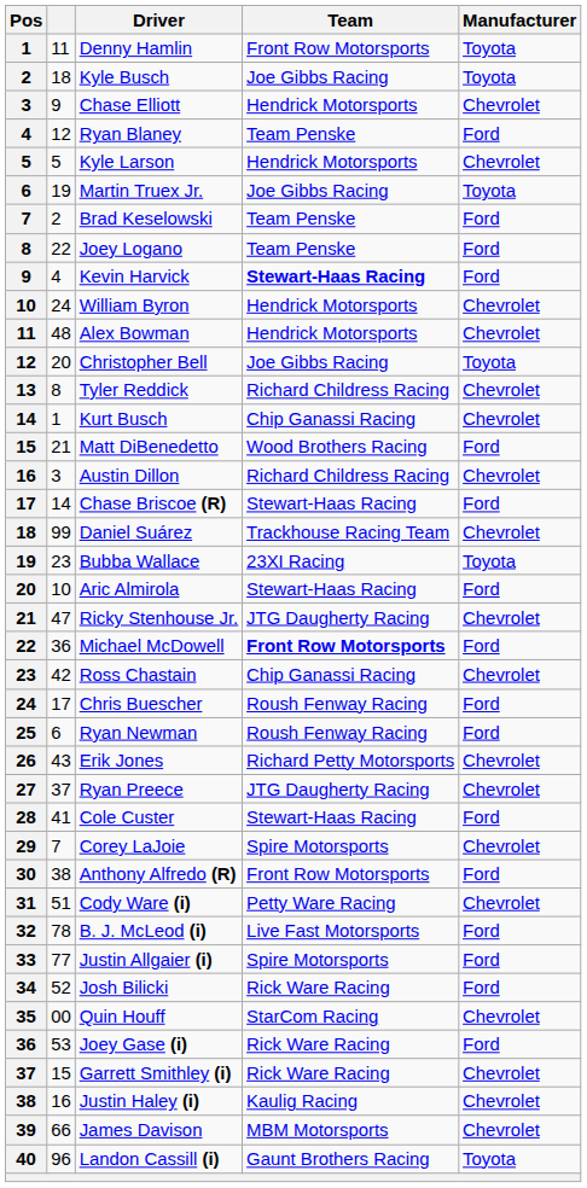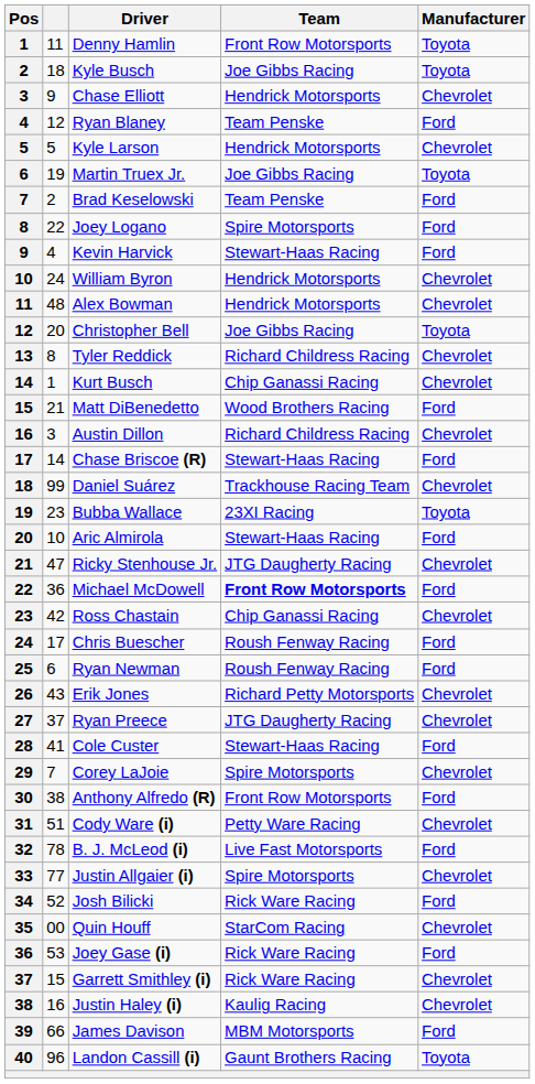Joey Logano | Team: Team Penske -> Spire Motorsports
Kevin Harvick | Team: bold -> normal
Justin Allgaier (i) | Manufacturer: Ford -> Chevrolet
James Davison | Manufacturer: Chevrolet -> Ford
